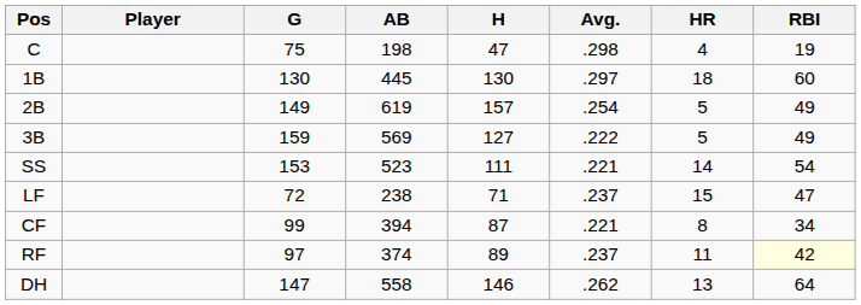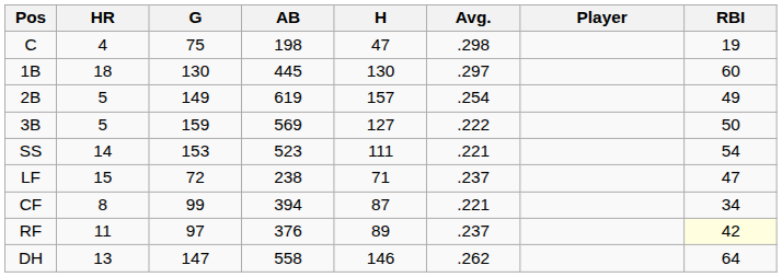columns swapped: Player <-> HR
3B | RBI: 49 -> 50
RF | AB: 374 -> 376
